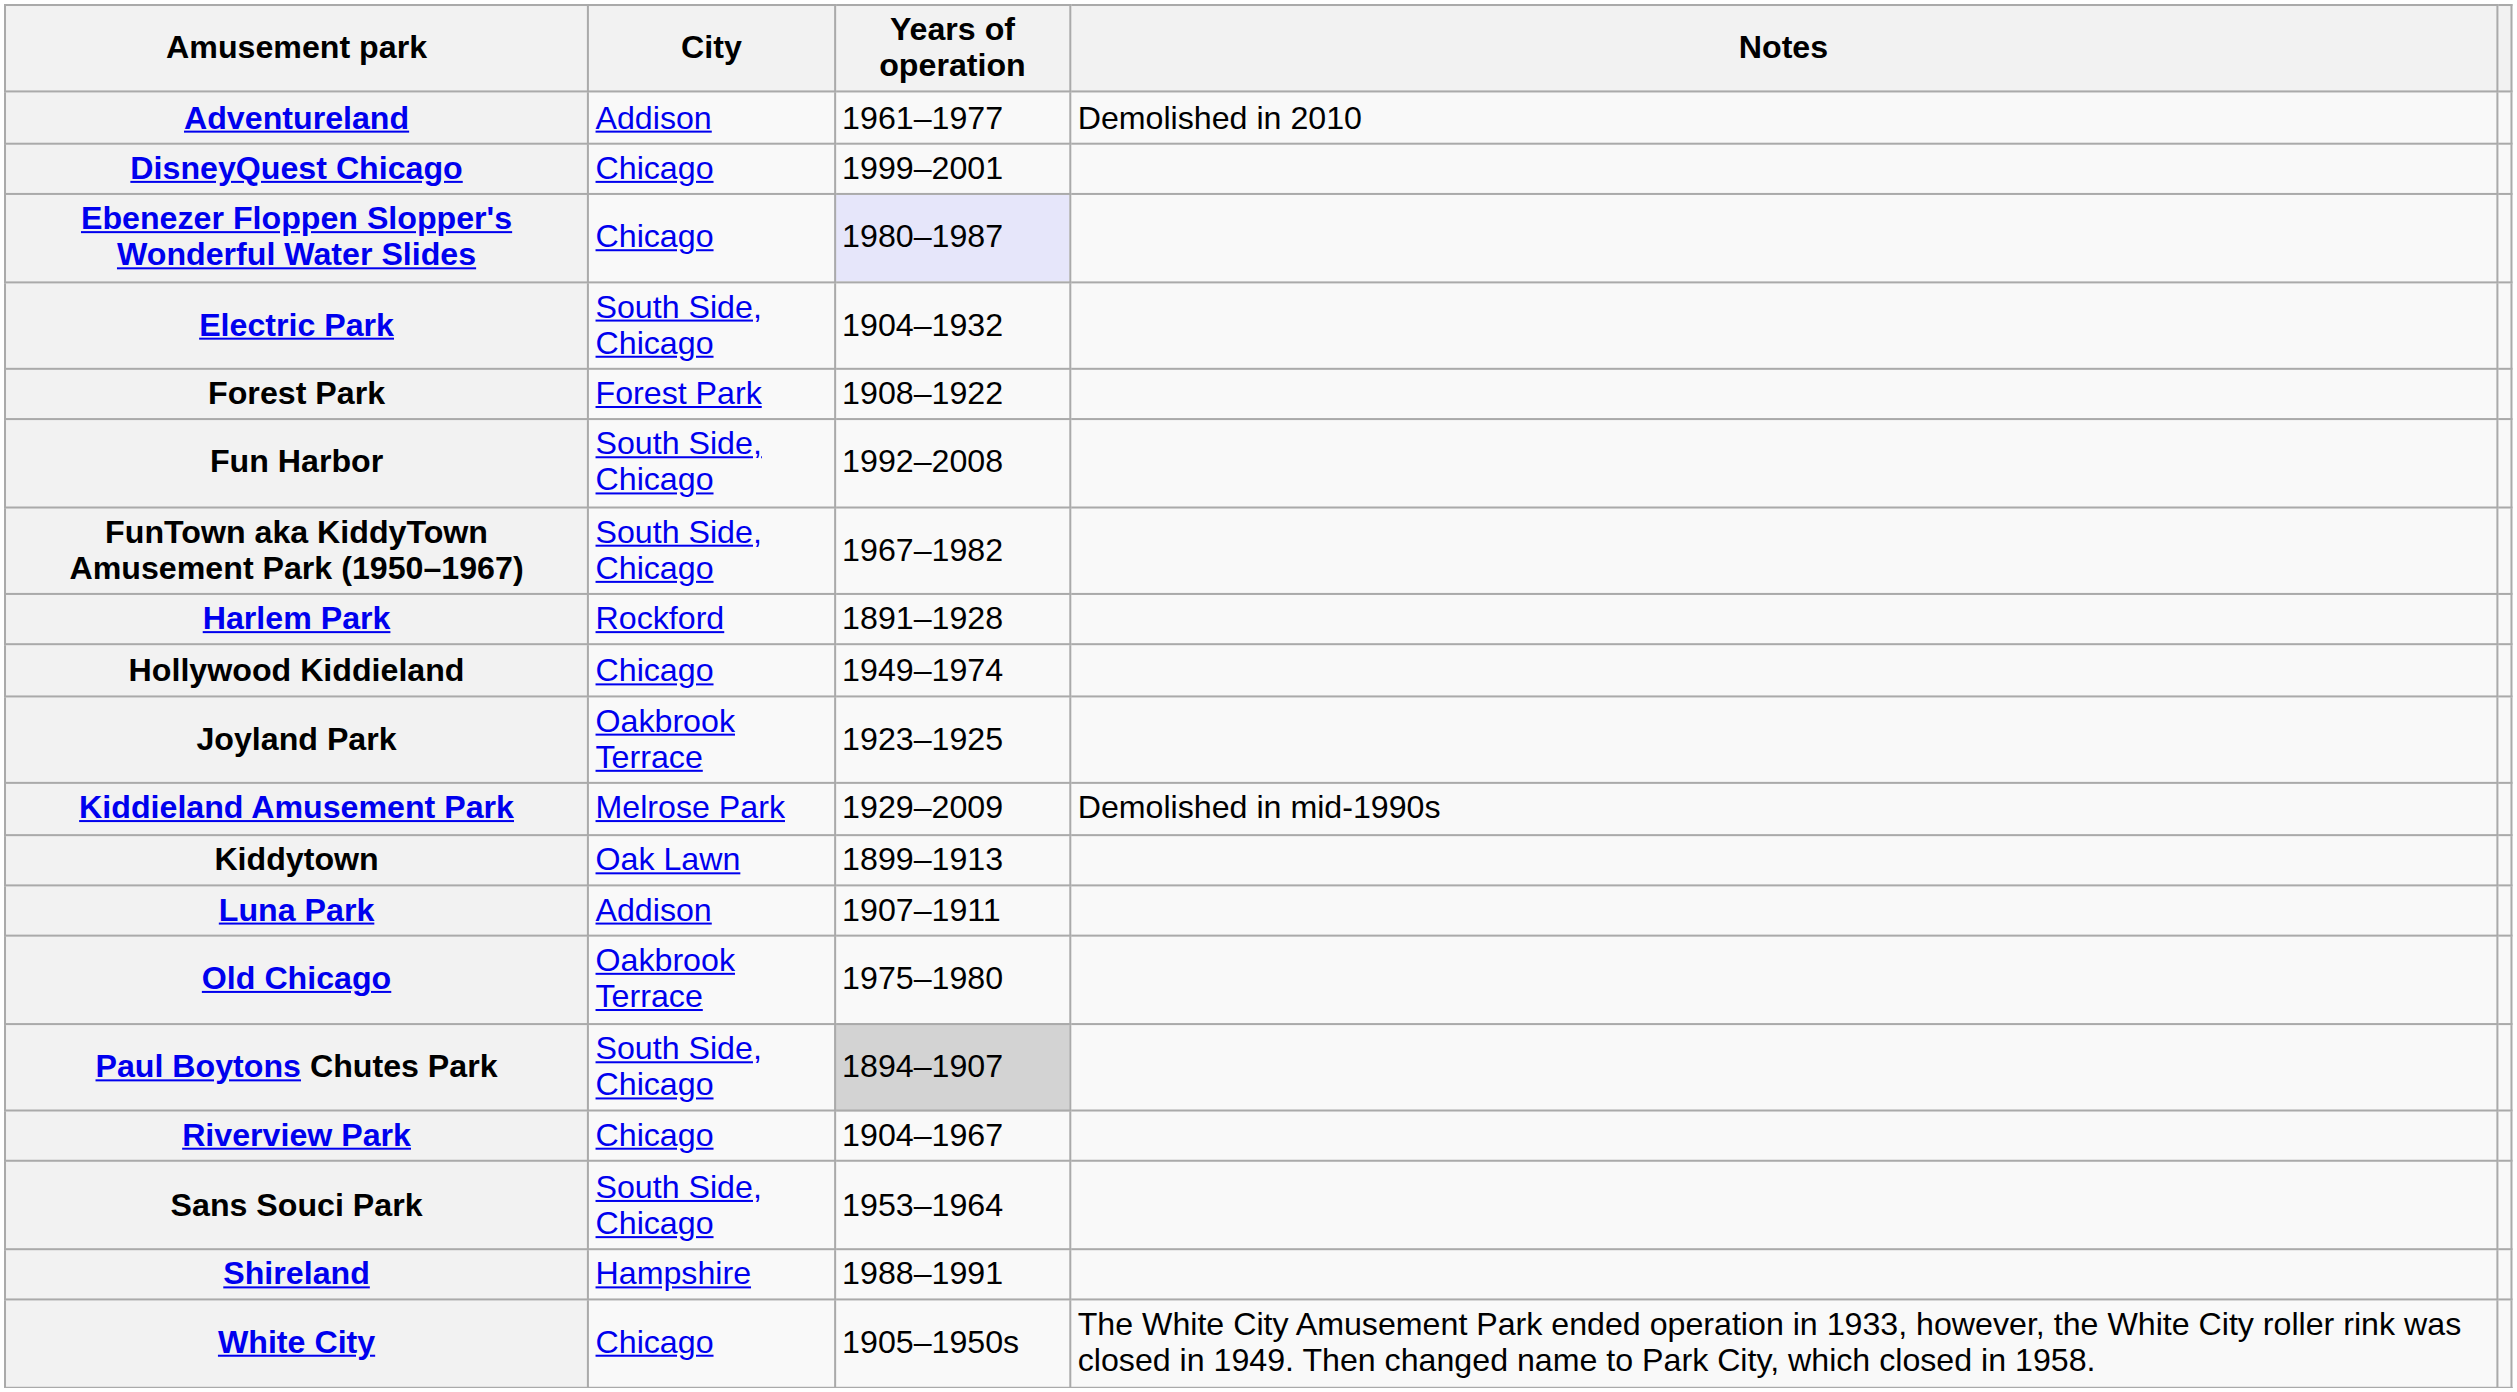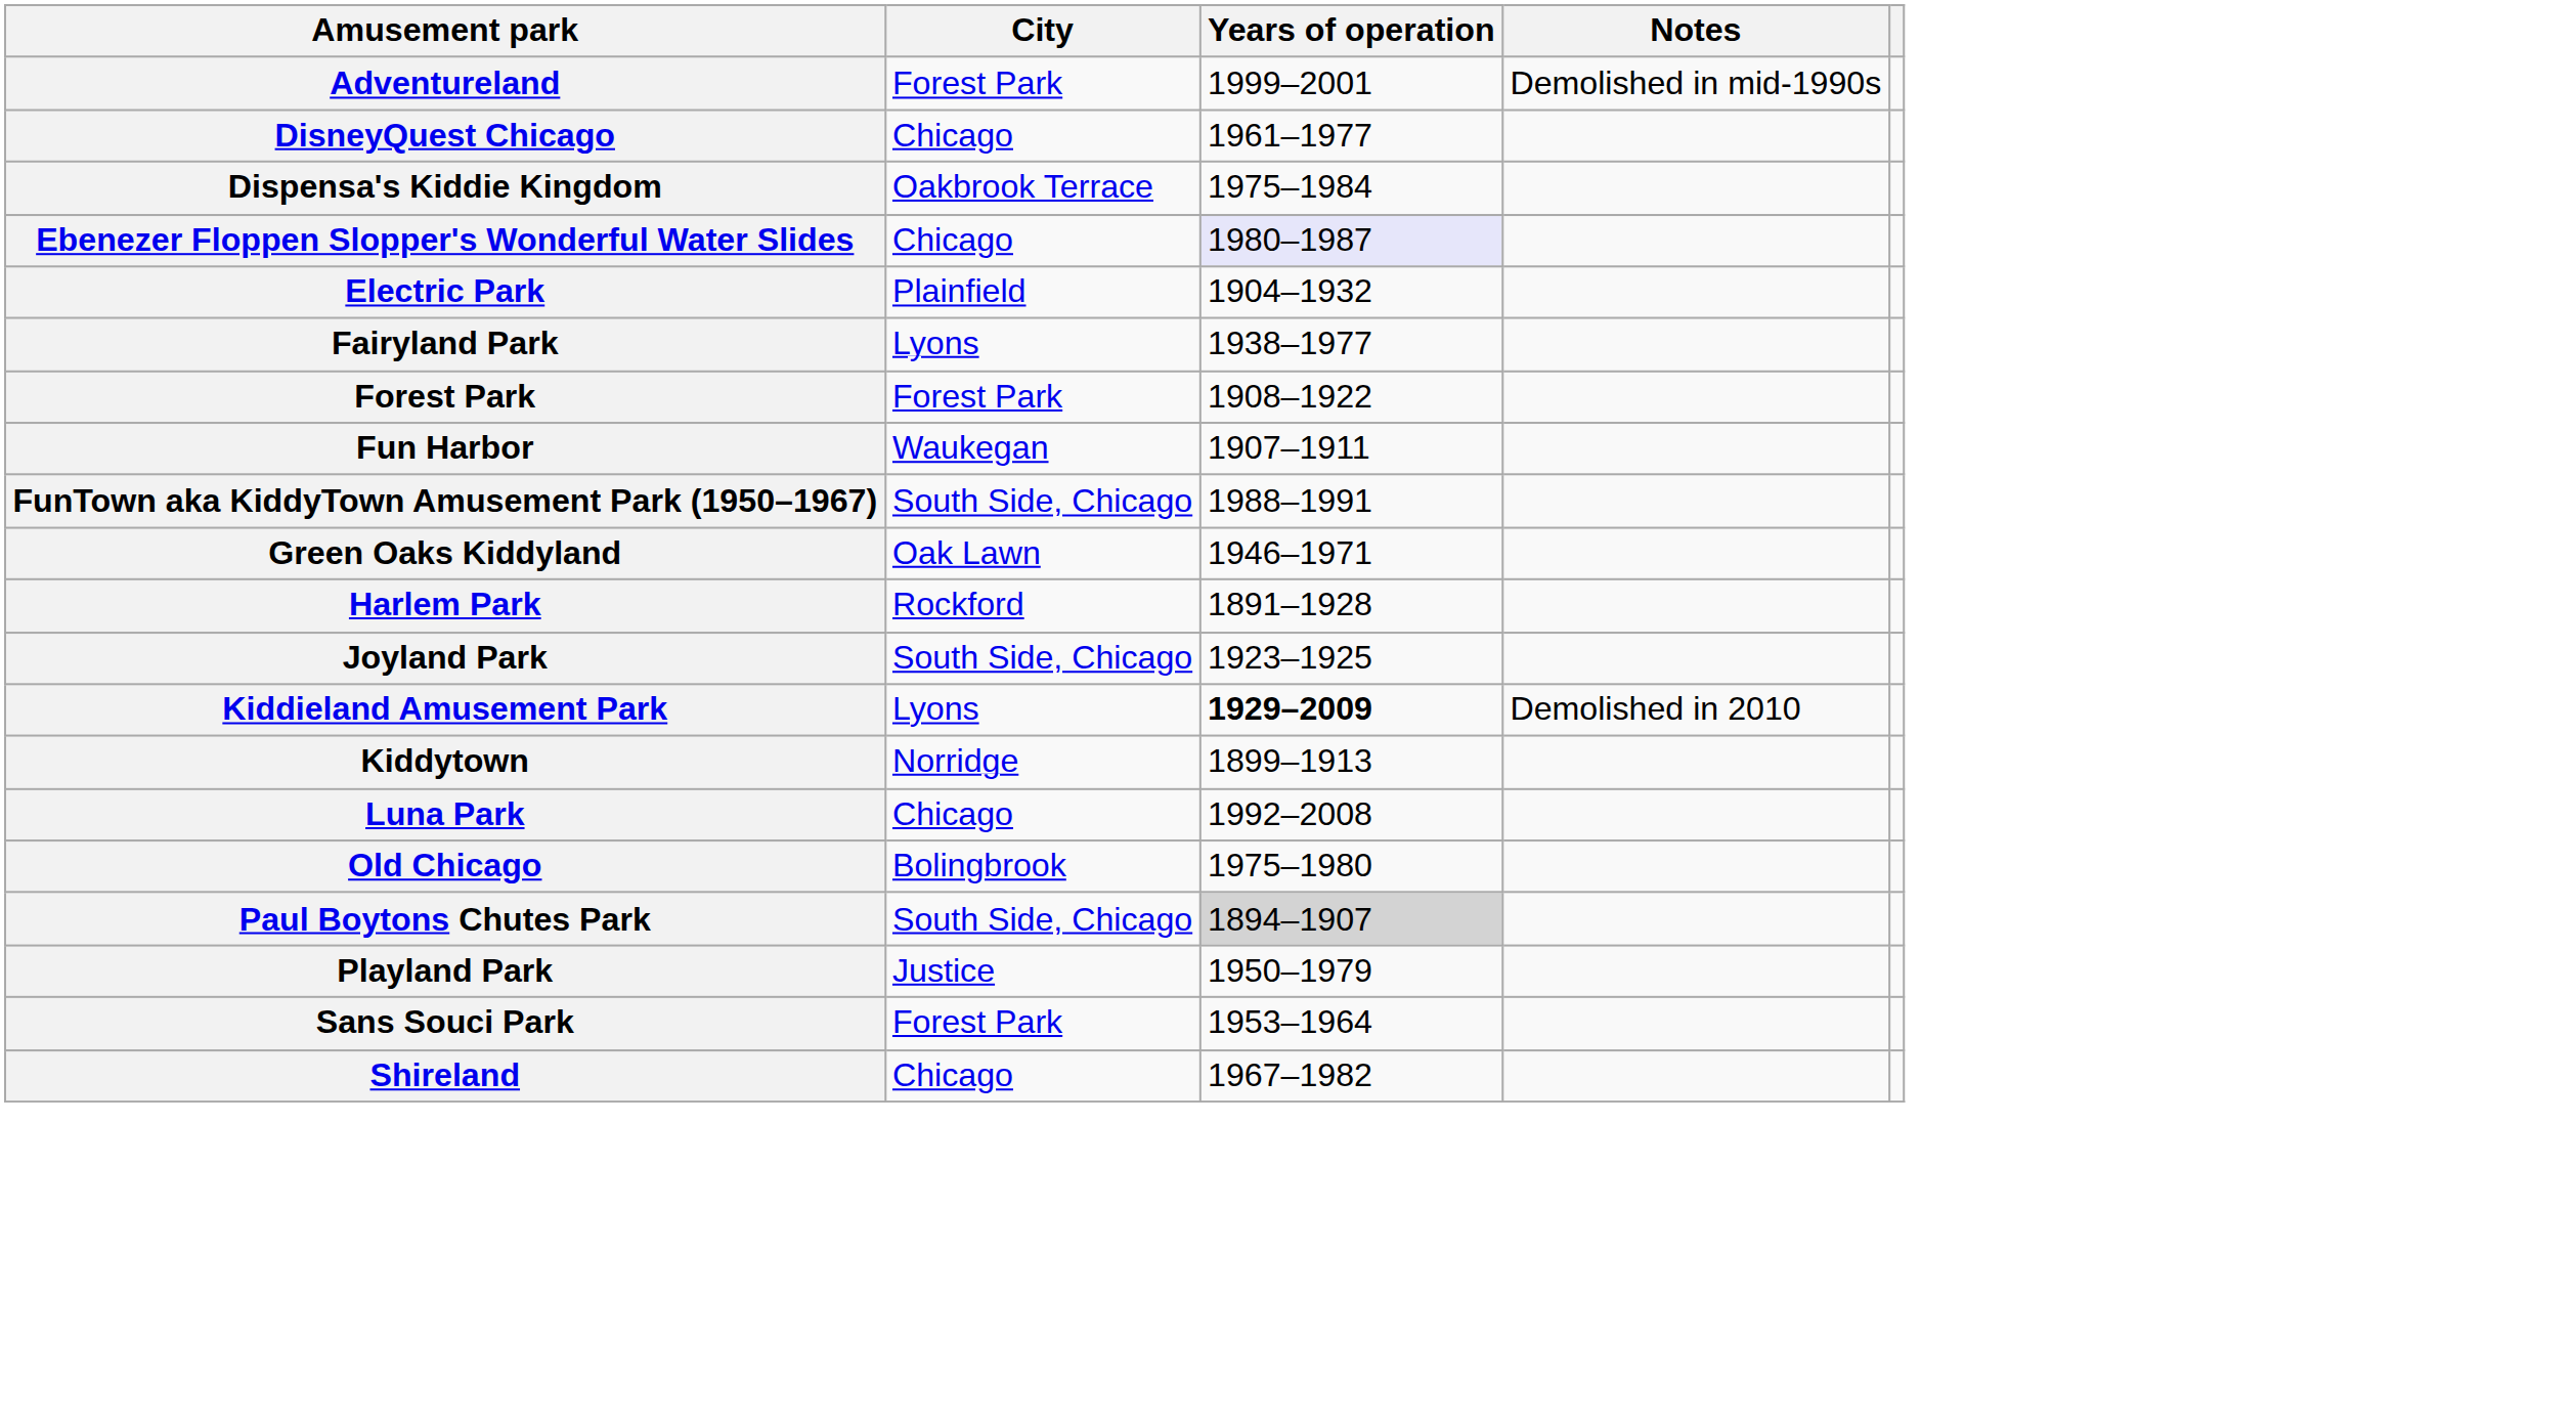Adventureland | City: Addison -> Forest Park
Adventureland | Years of operation: 1961–1977 -> 1999–2001
Adventureland | Notes: Demolished in 2010 -> Demolished in mid-1990s
DisneyQuest Chicago | Years of operation: 1999–2001 -> 1961–1977
+ row: Dispensa's Kiddie Kingdom | Oakbrook Terrace | 1975–1984
Electric Park | City: South Side, Chicago -> Plainfield
+ row: Fairyland Park | Lyons | 1938–1977
Fun Harbor | City: South Side, Chicago -> Waukegan
Fun Harbor | Years of operation: 1992–2008 -> 1907–1911
FunTown aka KiddyTown Amusement Park (1950–1967) | Years of operation: 1967–1982 -> 1988–1991
+ row: Green Oaks Kiddyland | Oak Lawn | 1946–1971
- row: Hollywood Kiddieland | Chicago | 1949–1974
Joyland Park | City: Oakbrook Terrace -> South Side, Chicago
Kiddieland Amusement Park | City: Melrose Park -> Lyons
Kiddieland Amusement Park | Years of operation: normal -> bold
Kiddieland Amusement Park | Notes: Demolished in mid-1990s -> Demolished in 2010
Kiddytown | City: Oak Lawn -> Norridge
Luna Park | City: Addison -> Chicago
Luna Park | Years of operation: 1907–1911 -> 1992–2008
Old Chicago | City: Oakbrook Terrace -> Bolingbrook
+ row: Playland Park | Justice | 1950–1979
- row: Riverview Park | Chicago | 1904–1967
Sans Souci Park | City: South Side, Chicago -> Forest Park
Shireland | City: Hampshire -> Chicago
Shireland | Years of operation: 1988–1991 -> 1967–1982
- row: White City | Chicago | 1905–1950s | The White City Amusement Park ended operation in 1933, however, the White City roller rink was closed in 1949. Then changed name to Park City, which closed in 1958.
